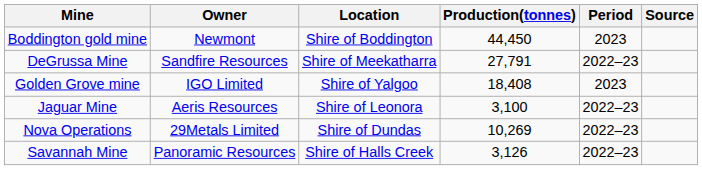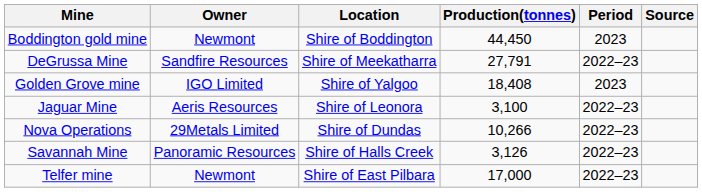Nova Operations | Production(tonnes): 10,269 -> 10,266
+ row: Telfer mine | Newmont | Shire of East Pilbara | 17,000 | 2022–23
